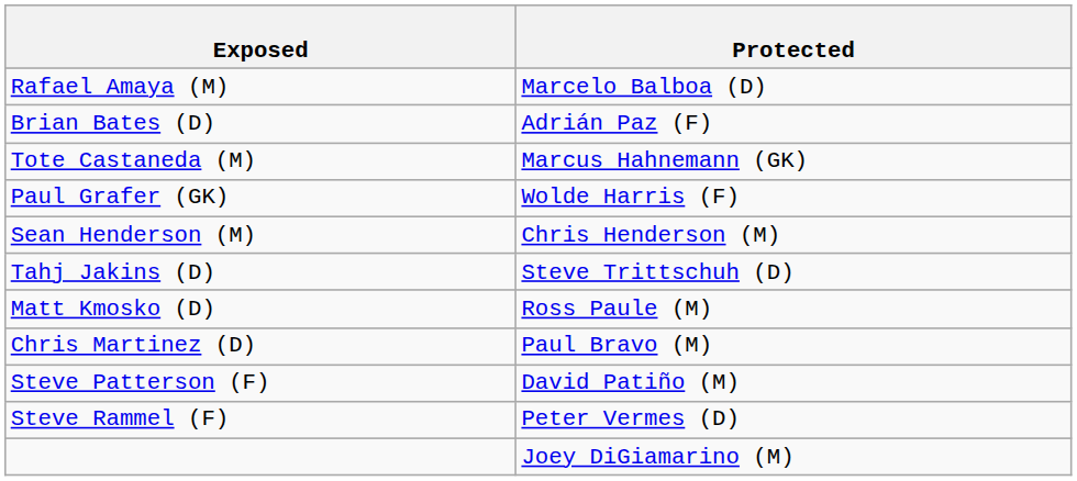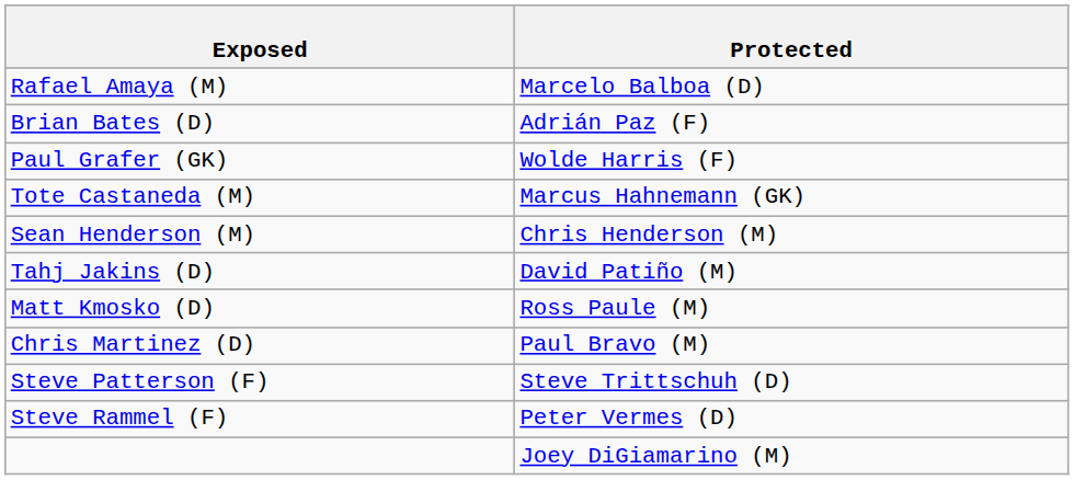rows swapped: Tote Castaneda (M) <-> Paul Grafer (GK)
Tahj Jakins (D) | Protected: Steve Trittschuh (D) -> David Patiño (M)
Steve Patterson (F) | Protected: David Patiño (M) -> Steve Trittschuh (D)
